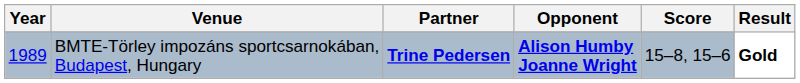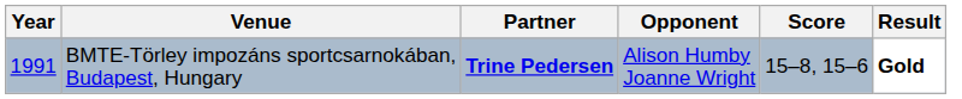BMTE-Törley impozáns sportcsarnokában, Budapest, Hungary | Year: 1989 -> 1991
BMTE-Törley impozáns sportcsarnokában, Budapest, Hungary | Opponent: bold -> normal
